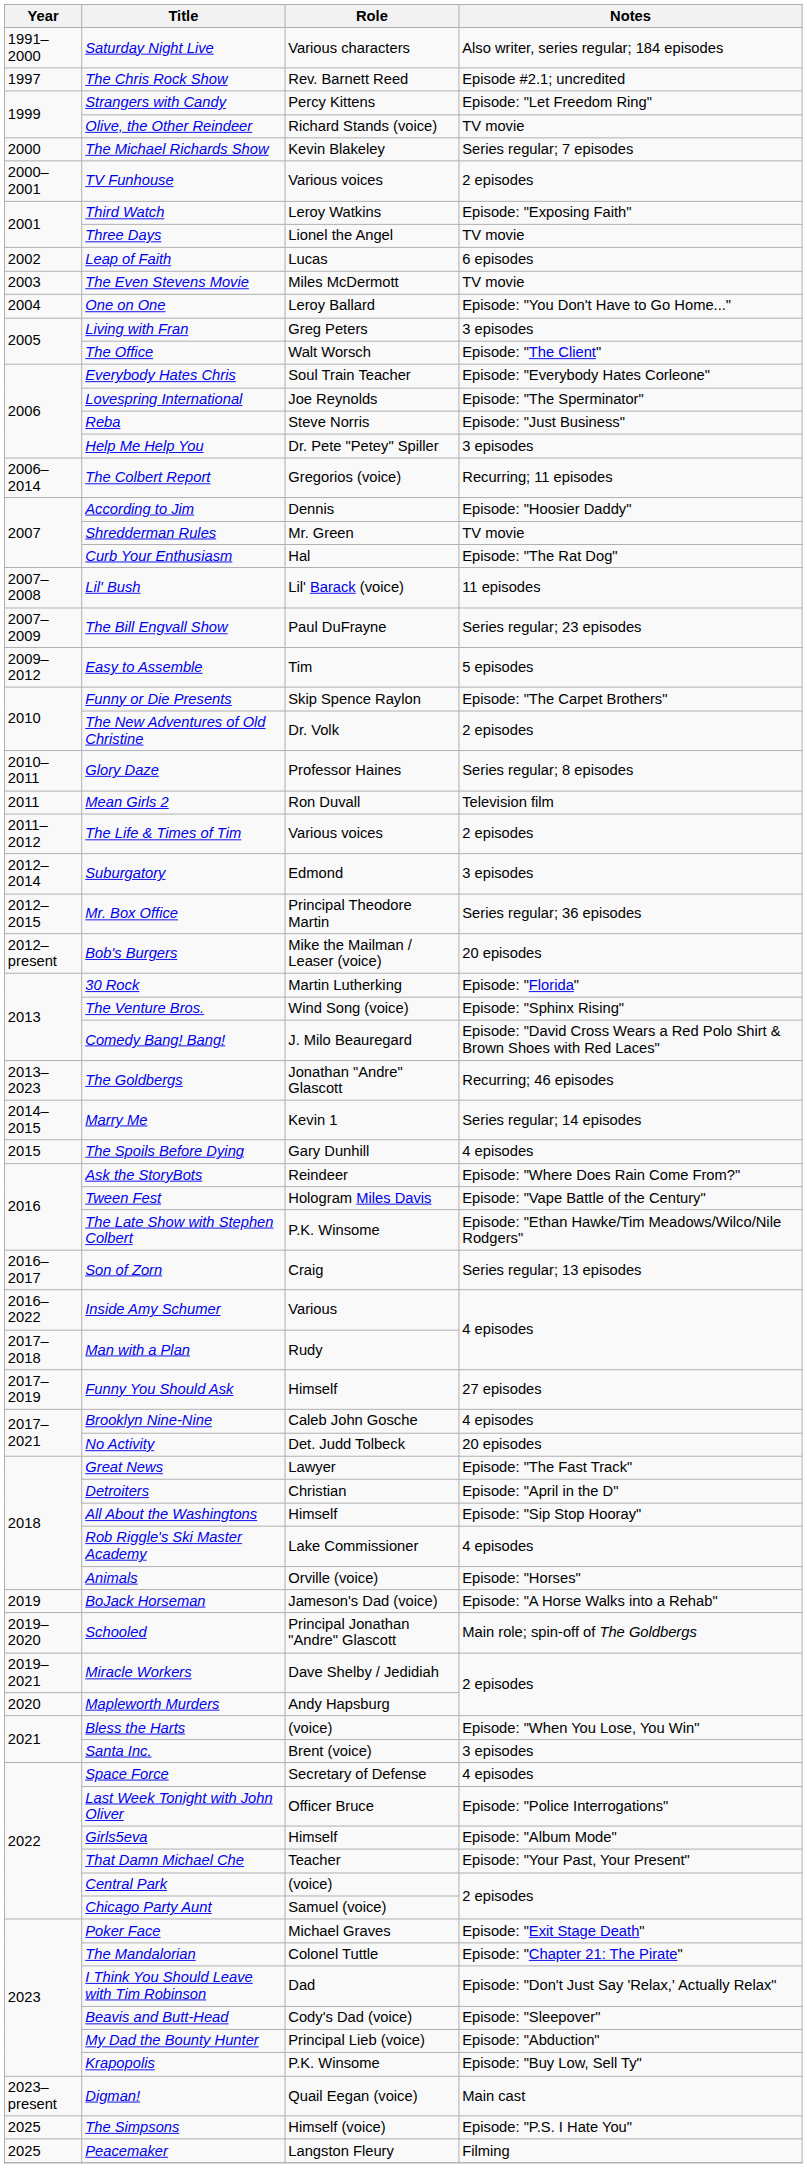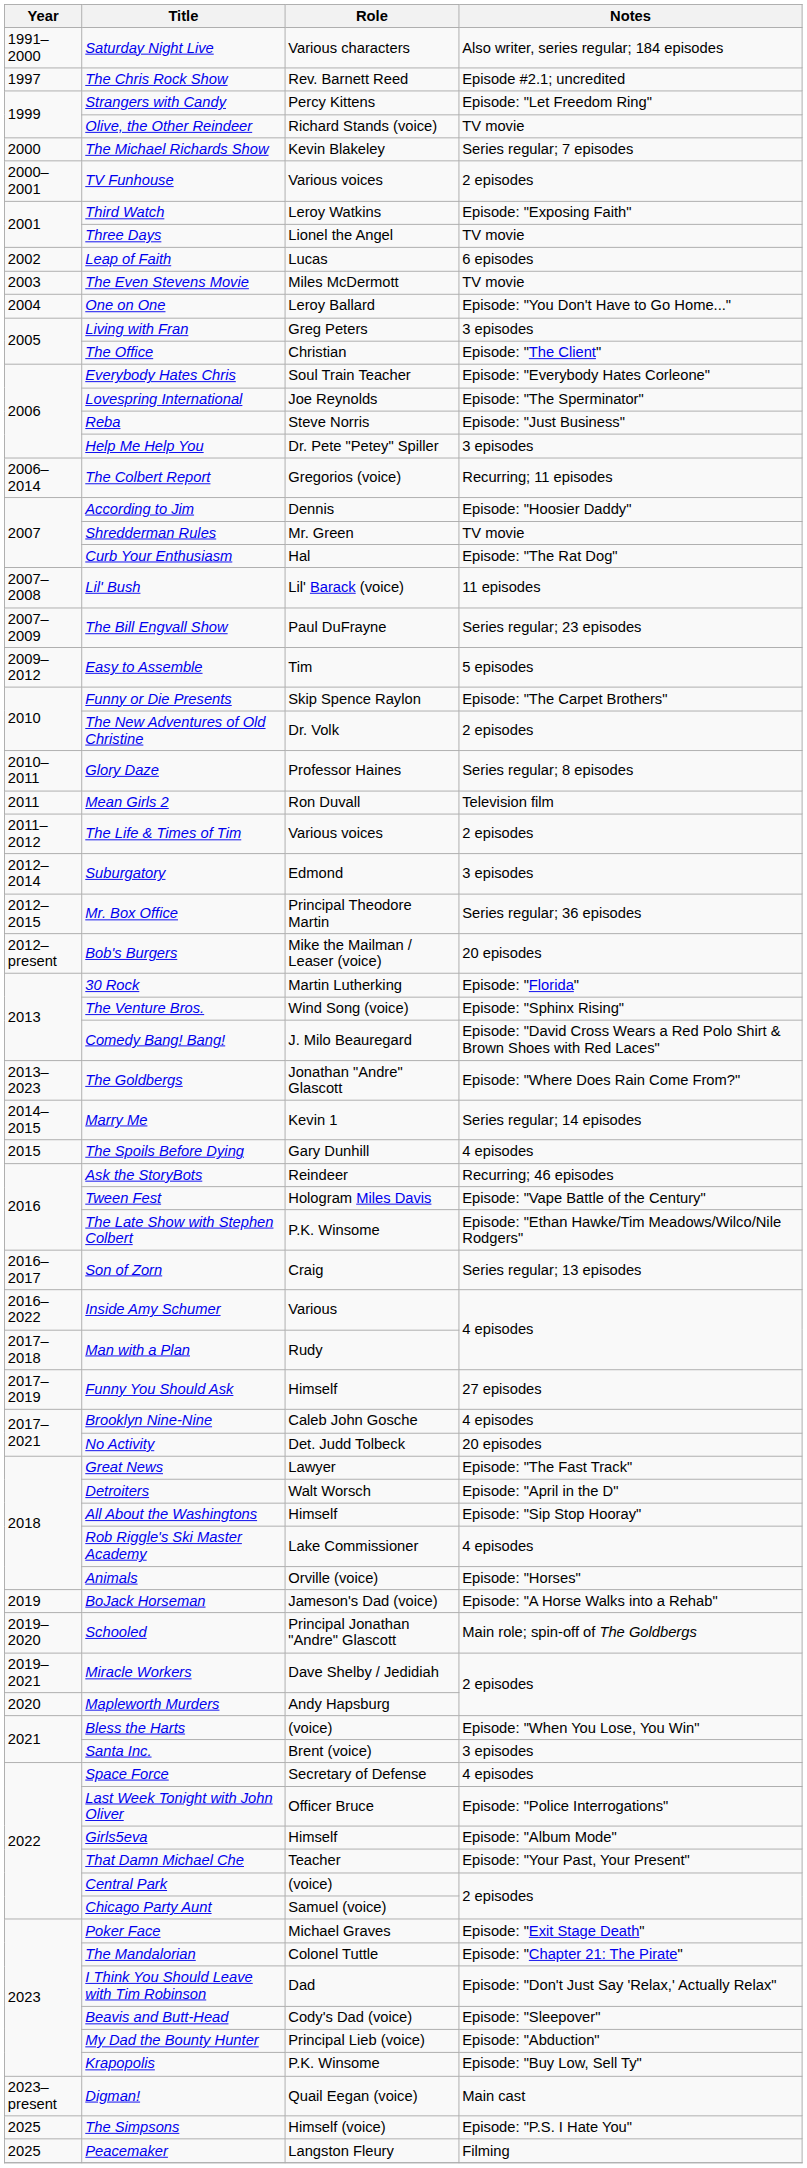The Office | Role: Walt Worsch -> Christian
The Goldbergs | Notes: Recurring; 46 episodes -> Episode: "Where Does Rain Come From?"
Ask the StoryBots | Notes: Episode: "Where Does Rain Come From?" -> Recurring; 46 episodes
Detroiters | Role: Christian -> Walt Worsch
